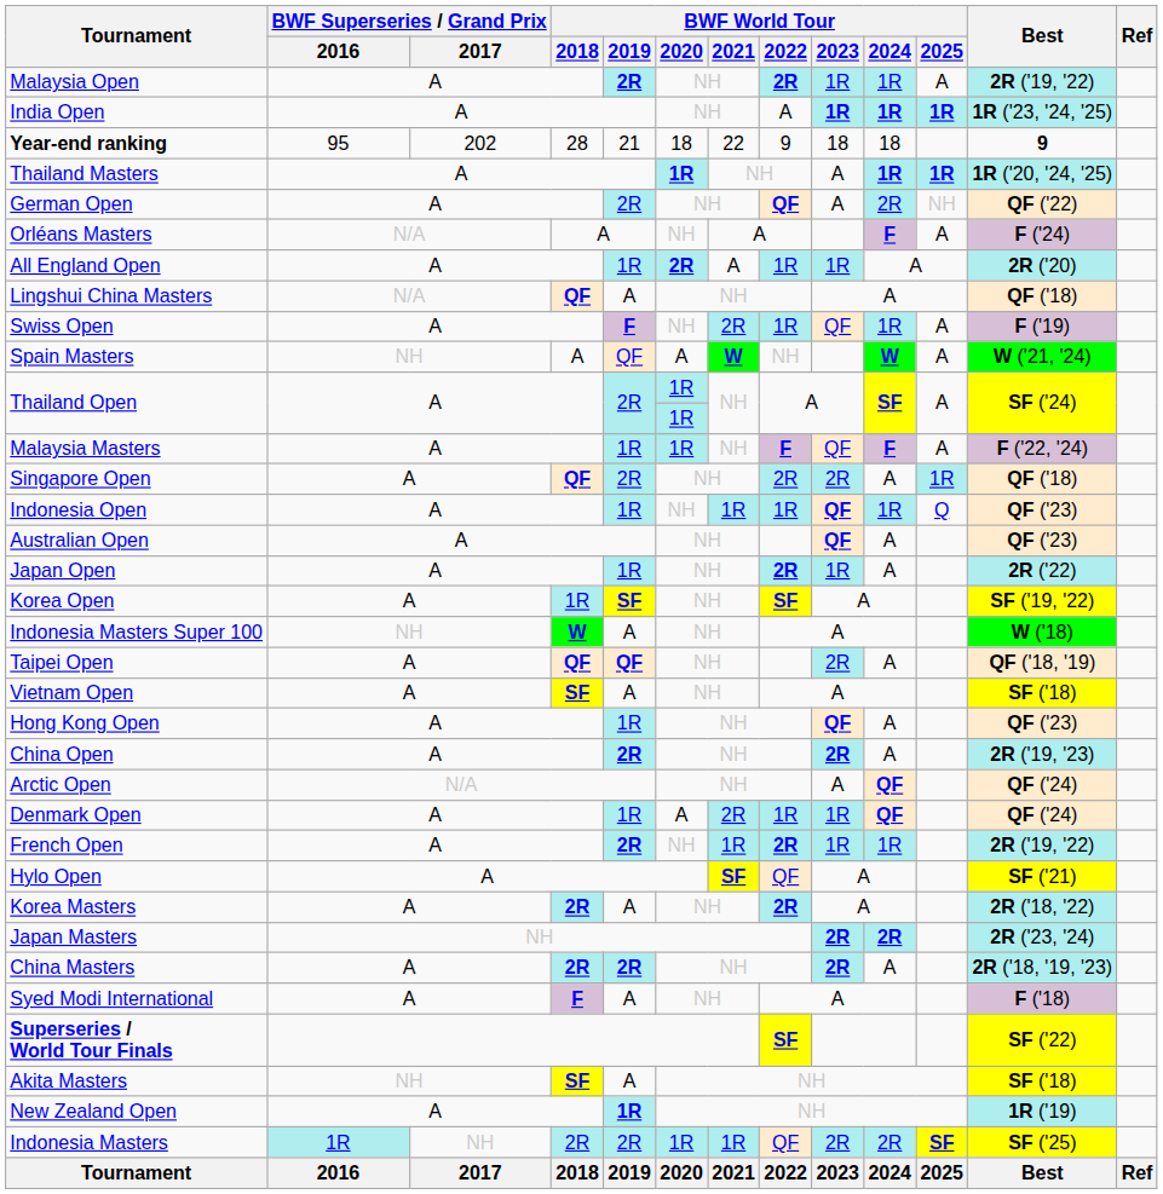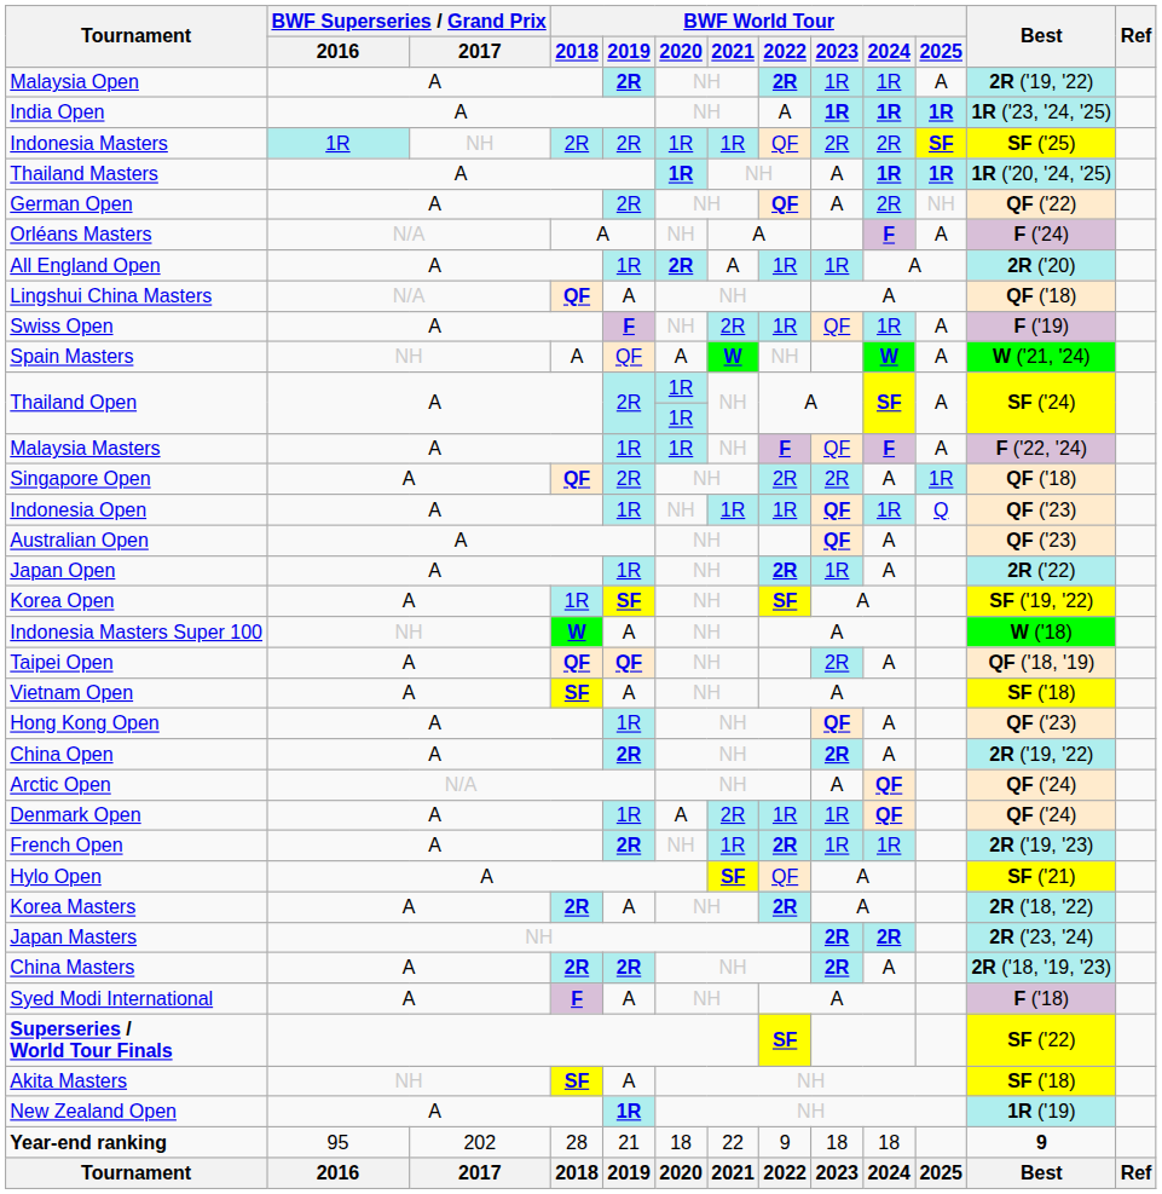rows swapped: Indonesia Masters <-> Year-end ranking
China Open | Best: 2R ('19, '23) -> 2R ('19, '22)
French Open | Best: 2R ('19, '22) -> 2R ('19, '23)
